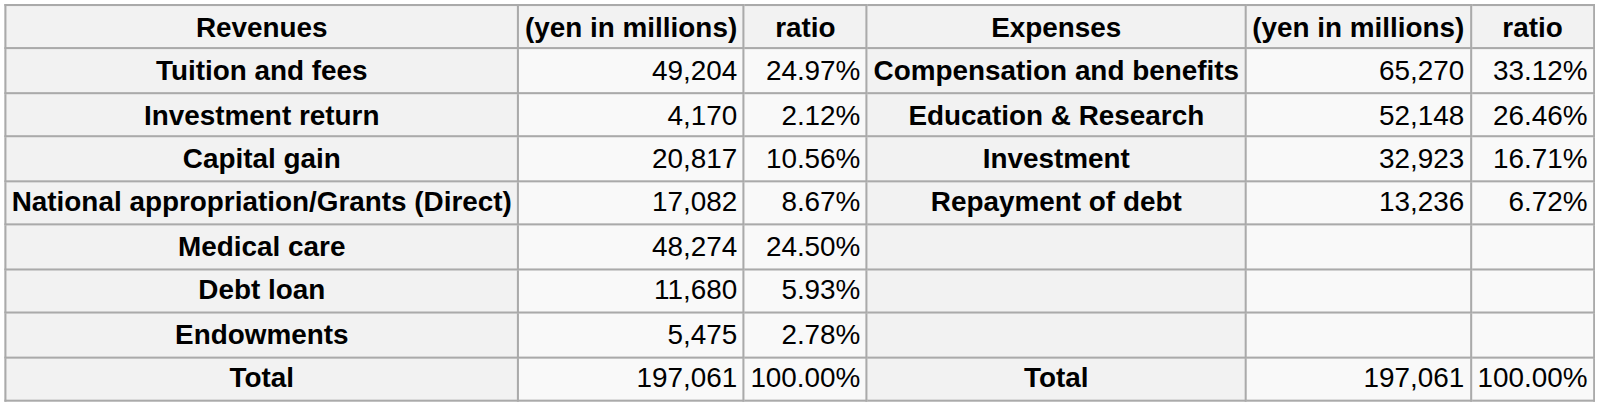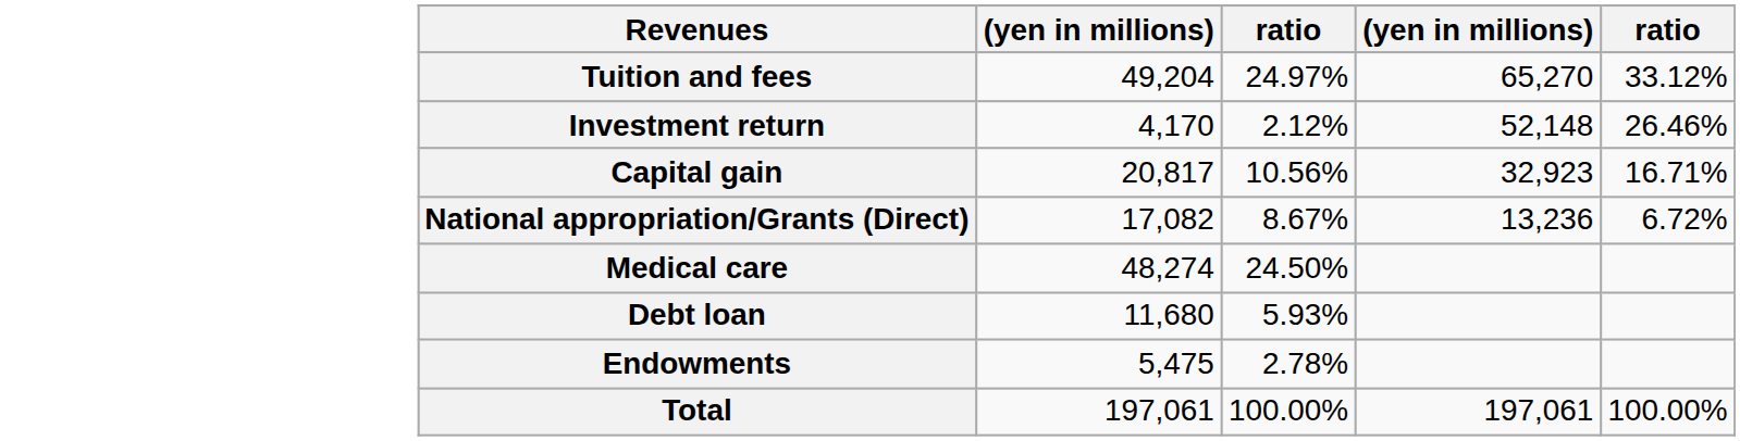- column: Expenses | Compensation and benefits | Education & Research | Investment | Repayment of debt | Total
